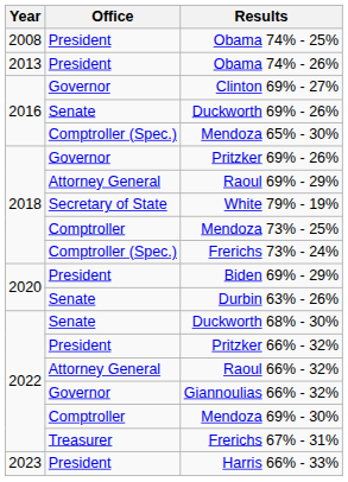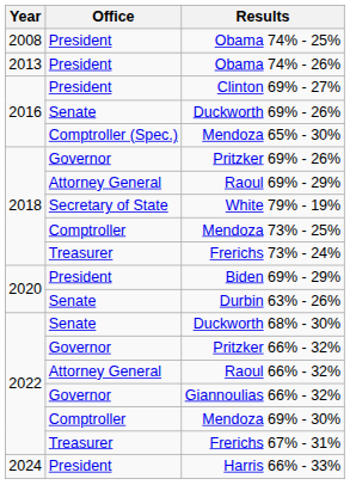Clinton 69% - 27% | Office: Governor -> President
Frerichs 73% - 24% | Office: Comptroller (Spec.) -> Treasurer
Pritzker 66% - 32% | Office: President -> Governor
Harris 66% - 33% | Year: 2023 -> 2024
